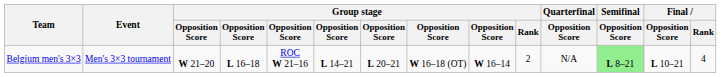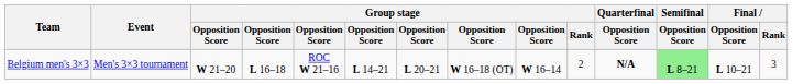Belgium men's 3×3 | Quarterfinal / Opposition Score: normal -> bold
Belgium men's 3×3 | Final / Rank: 4 -> 3
